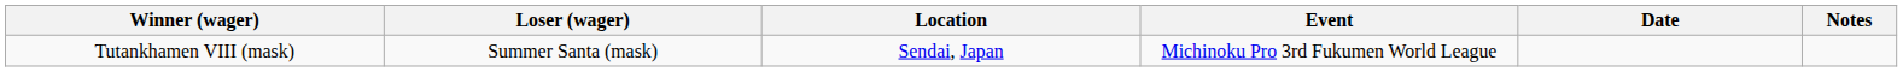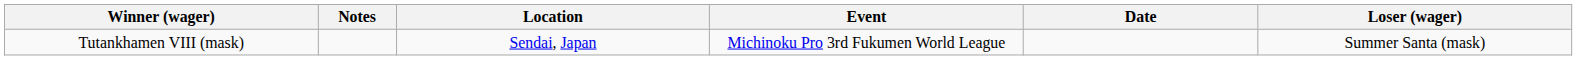columns swapped: Loser (wager) <-> Notes
